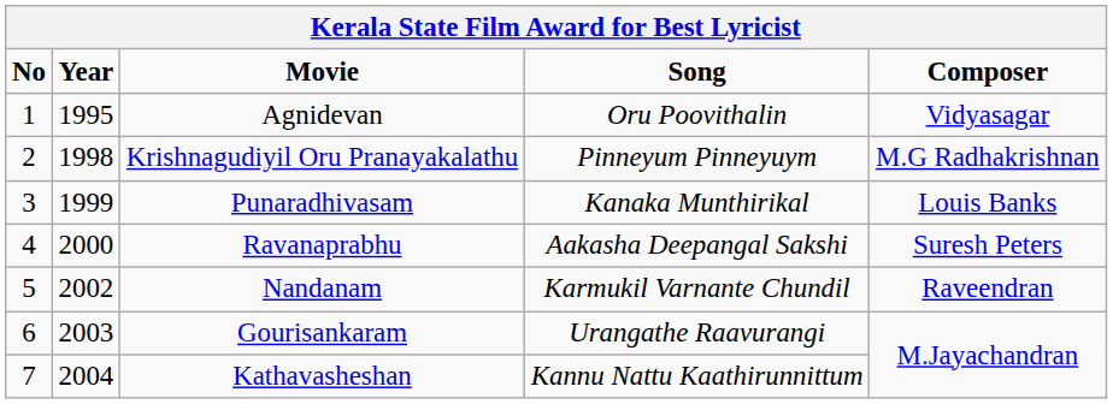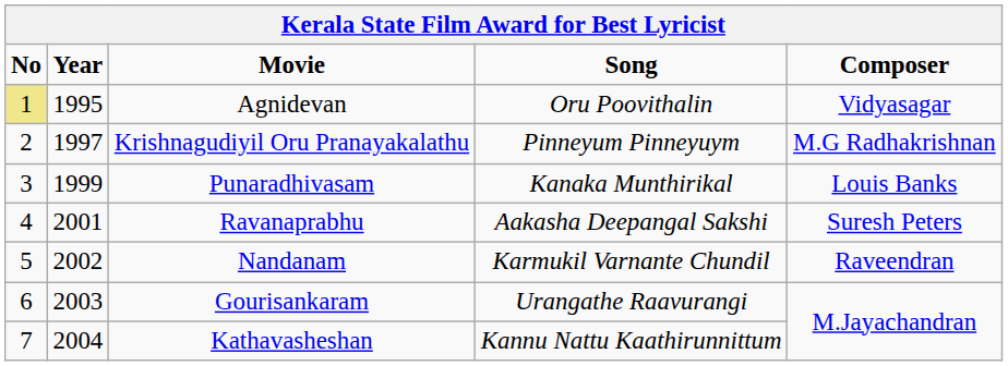Agnidevan | No: no background -> khaki background
Krishnagudiyil Oru Pranayakalathu | Year: 1998 -> 1997
Ravanaprabhu | Year: 2000 -> 2001
